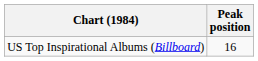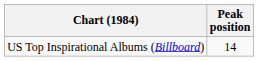US Top Inspirational Albums (Billboard) | Peak position: 16 -> 14
